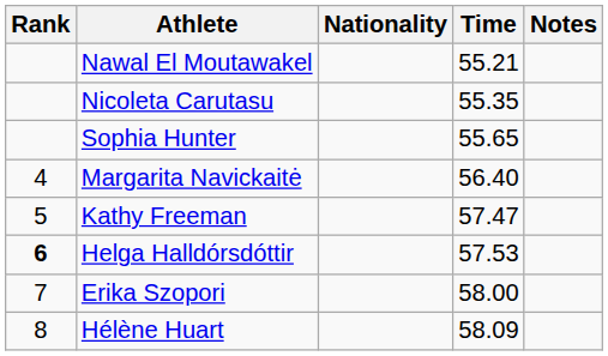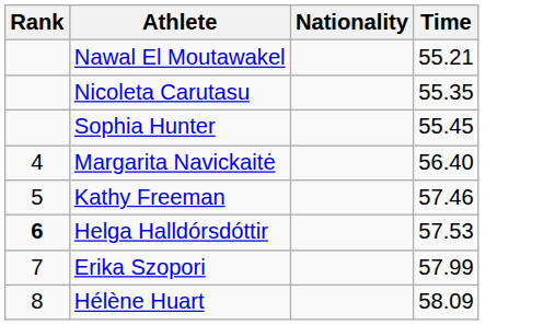- column: Notes
Sophia Hunter | Time: 55.65 -> 55.45
Kathy Freeman | Time: 57.47 -> 57.46
Erika Szopori | Time: 58.00 -> 57.99
